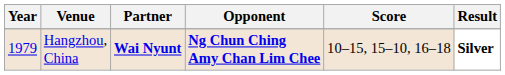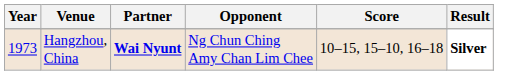Hangzhou, China | Year: 1979 -> 1973
Hangzhou, China | Opponent: bold -> normal
